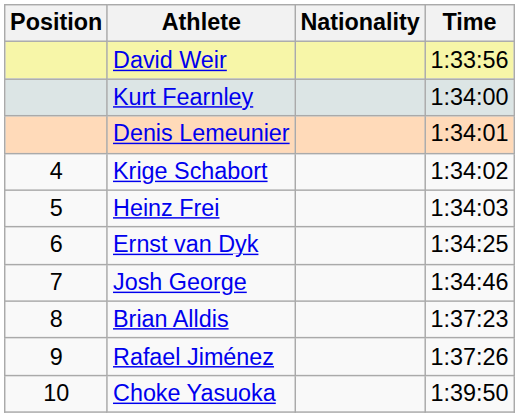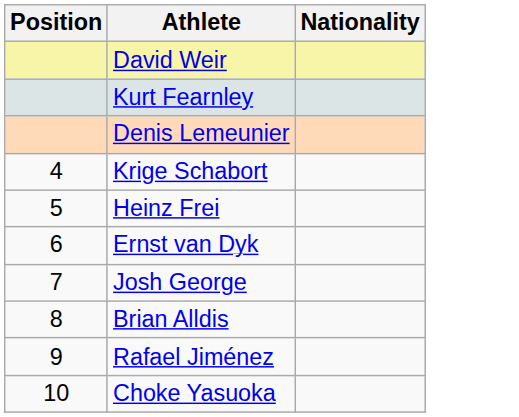- column: Time | 1:33:56 | 1:34:00 | 1:34:01 | 1:34:02 | 1:34:03 | 1:34:25 | 1:34:46 | 1:37:23 | 1:37:26 | 1:39:50
